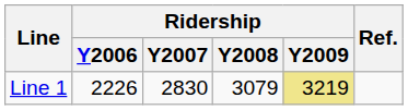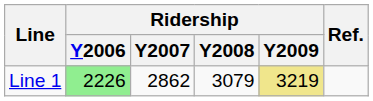Line 1 | Ridership / Y2006: no background -> lightgreen background
Line 1 | Ridership / Y2007: 2830 -> 2862
